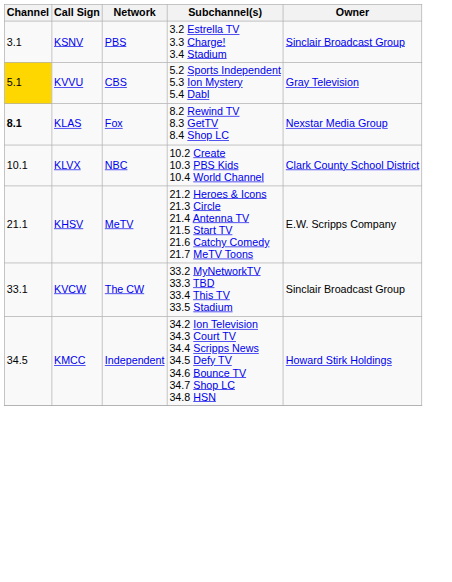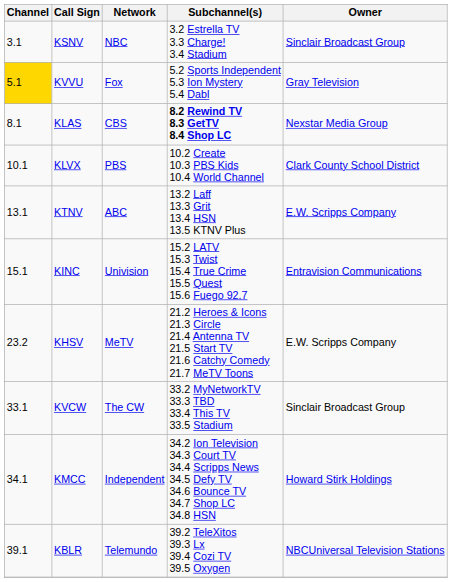KSNV | Network: PBS -> NBC
KVVU | Network: CBS -> Fox
KLAS | Channel: bold -> normal
KLAS | Network: Fox -> CBS
KLAS | Subchannel(s): normal -> bold
KLVX | Network: NBC -> PBS
+ row: 13.1 | KTNV | ABC | 13.2 Laff 13.3 Grit 13.4 HSN 13.5 KTNV Plus | E.W. Scripps Company
+ row: 15.1 | KINC | Univision | 15.2 LATV 15.3 Twist 15.4 True Crime 15.5 Quest 15.6 Fuego 92.7 | Entravision Communications
KHSV | Channel: 21.1 -> 23.2
KMCC | Channel: 34.5 -> 34.1
+ row: 39.1 | KBLR | Telemundo | 39.2 TeleXitos 39.3 Lx 39.4 Cozi TV 39.5 Oxygen | NBCUniversal Television Stations
